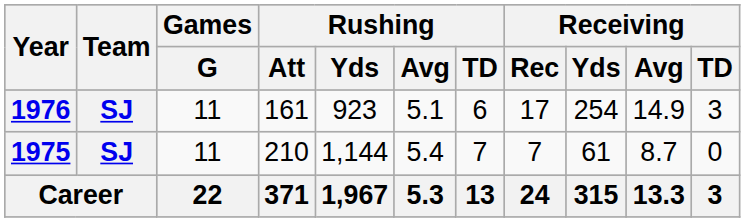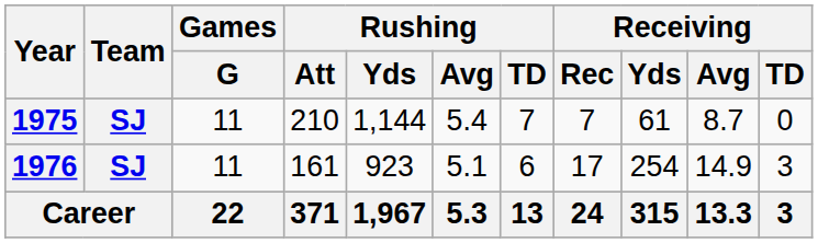rows swapped: 1975 <-> 1976
